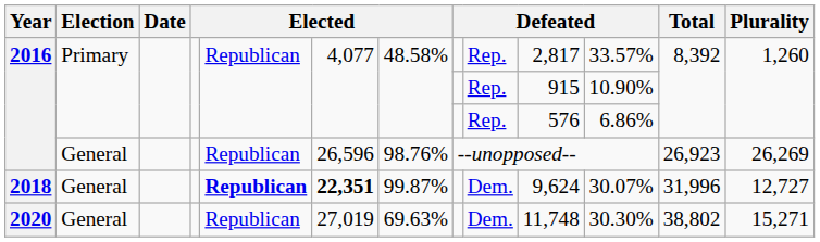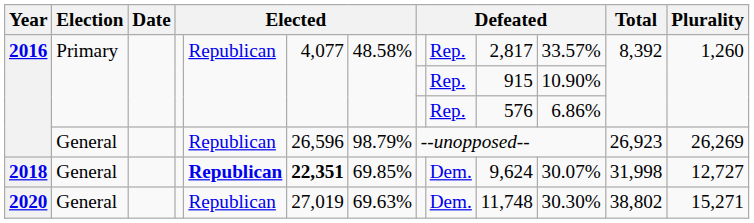2016 / General | column 7: 98.76% -> 98.79%
2018 | column 7: 99.87% -> 69.85%
2018 | Total: 31,996 -> 31,998
